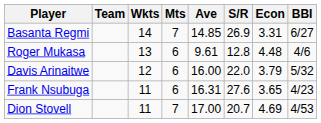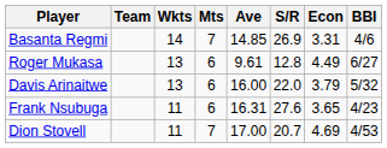Basanta Regmi | BBI: 6/27 -> 4/6
Roger Mukasa | Econ: 4.48 -> 4.49
Roger Mukasa | BBI: 4/6 -> 6/27
Davis Arinaitwe | Wkts: 12 -> 13
